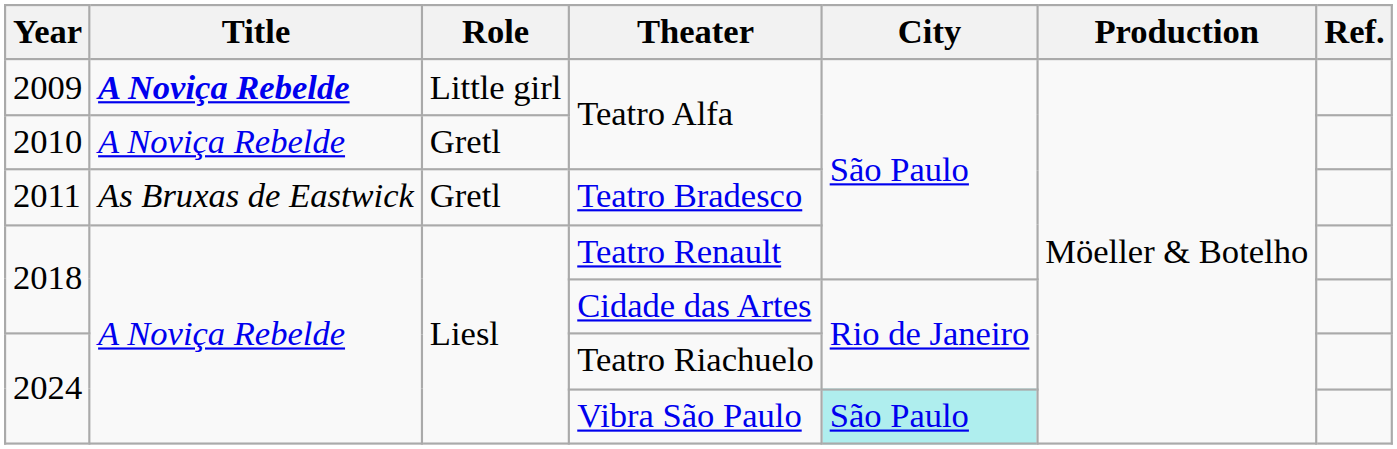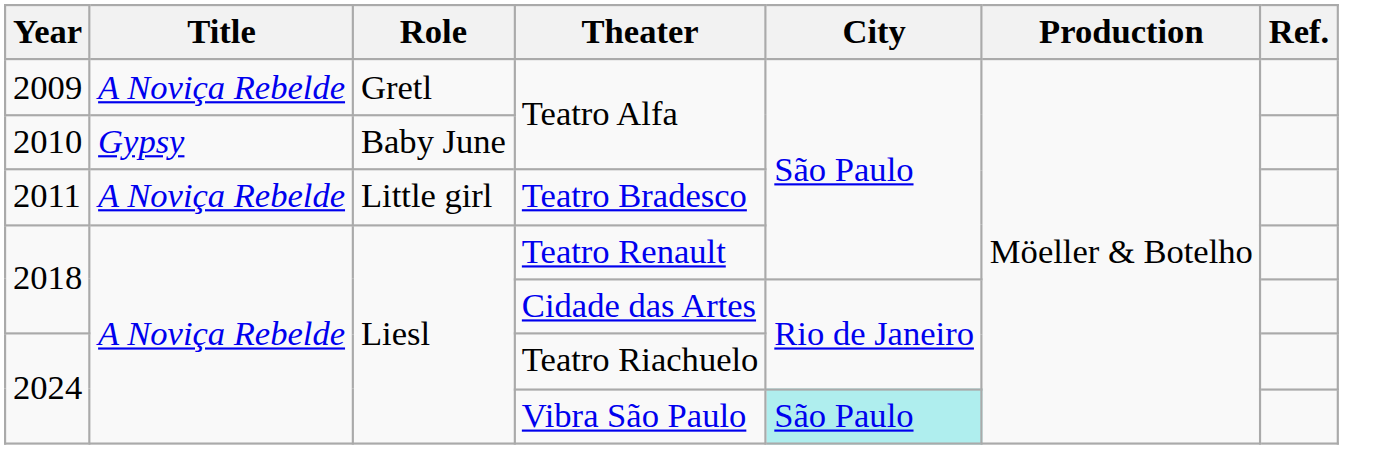2009 / Teatro Alfa | Title: bold -> normal
2009 / Teatro Alfa | Role: Little girl -> Gretl
2010 / Teatro Alfa | Title: A Noviça Rebelde -> Gypsy
2010 / Teatro Alfa | Role: Gretl -> Baby June
Teatro Bradesco | Title: As Bruxas de Eastwick -> A Noviça Rebelde
Teatro Bradesco | Role: Gretl -> Little girl
